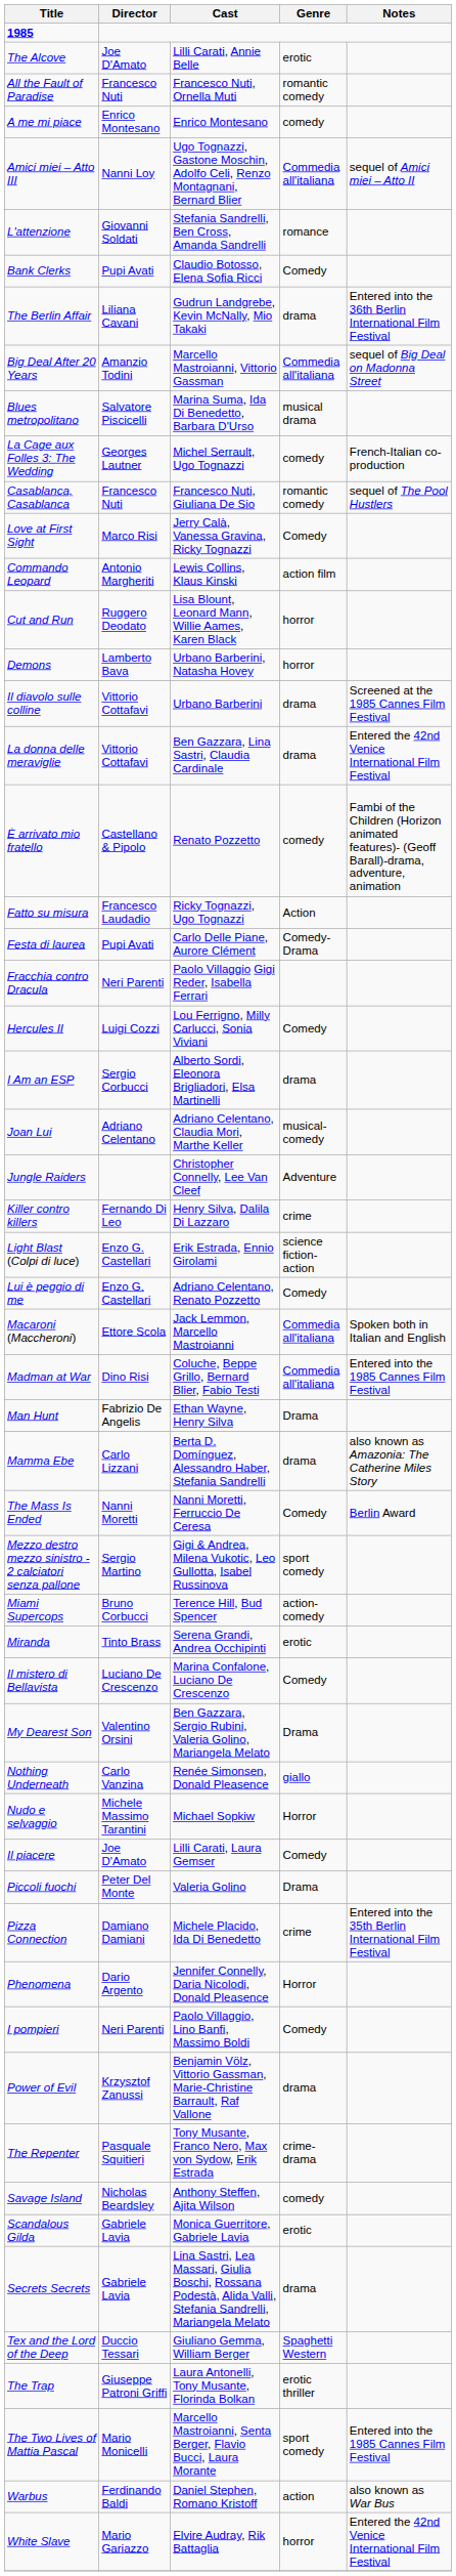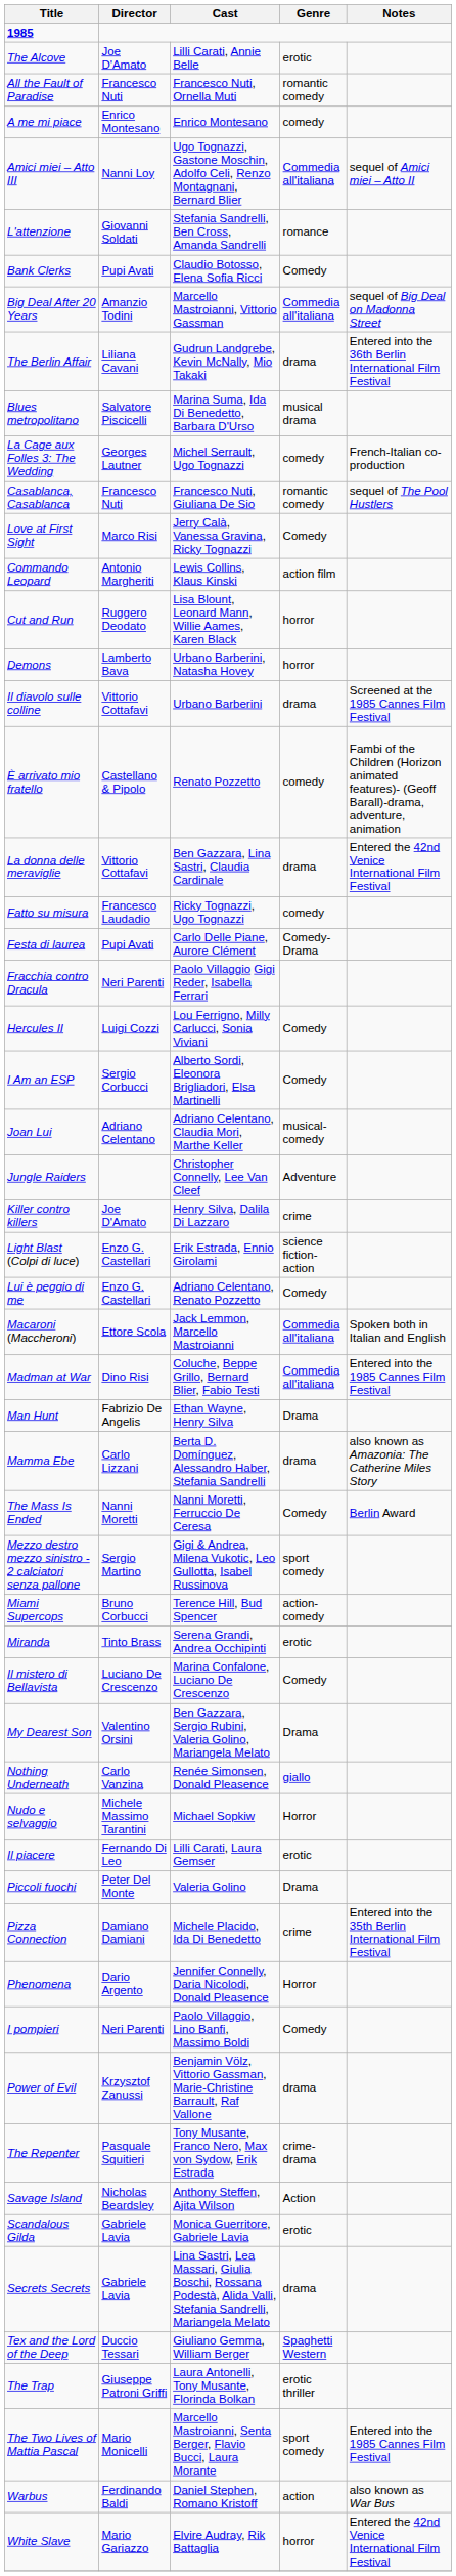rows swapped: The Berlin Affair <-> Big Deal After 20 Years
rows swapped: La donna delle meraviglie <-> È arrivato mio fratello
Fatto su misura | Genre: Action -> comedy
I Am an ESP | Genre: drama -> Comedy
Killer contro killers | Director: Fernando Di Leo -> Joe D'Amato
Il piacere | Director: Joe D'Amato -> Fernando Di Leo
Il piacere | Genre: Comedy -> erotic
Savage Island | Genre: comedy -> Action
